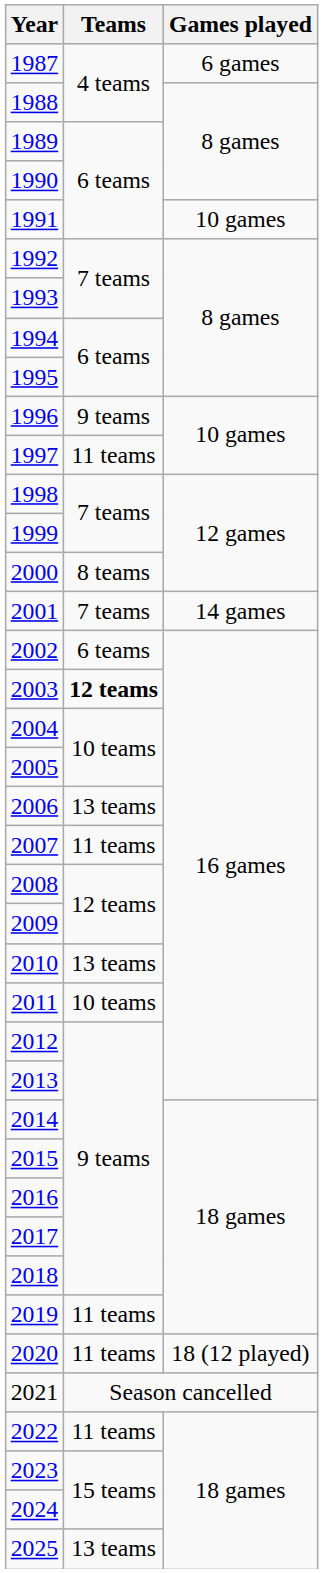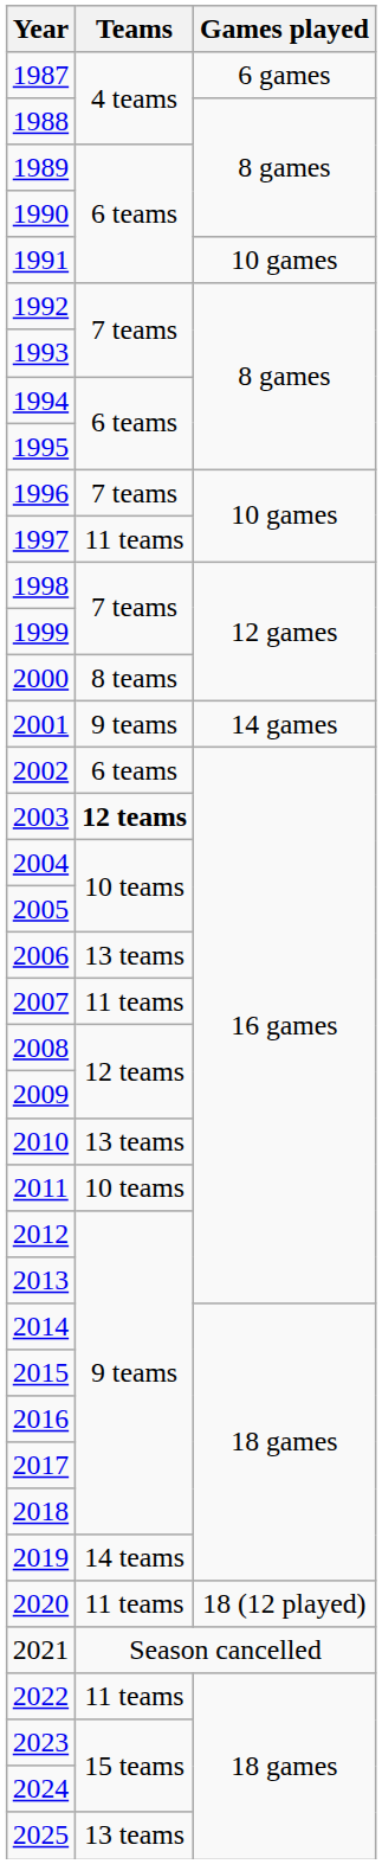1996 | Teams: 9 teams -> 7 teams
2001 | Teams: 7 teams -> 9 teams
2019 | Teams: 11 teams -> 14 teams
